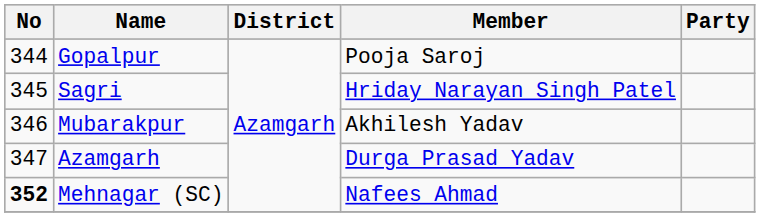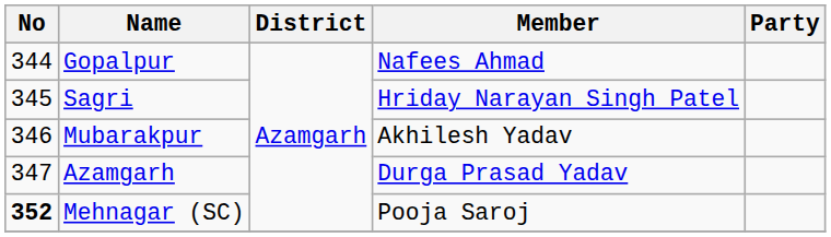Gopalpur | Member: Pooja Saroj -> Nafees Ahmad
Mehnagar (SC) | Member: Nafees Ahmad -> Pooja Saroj
